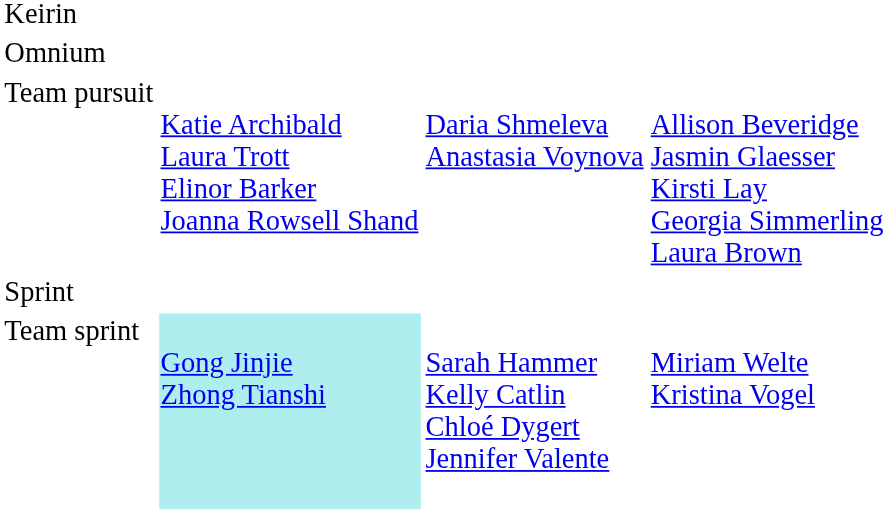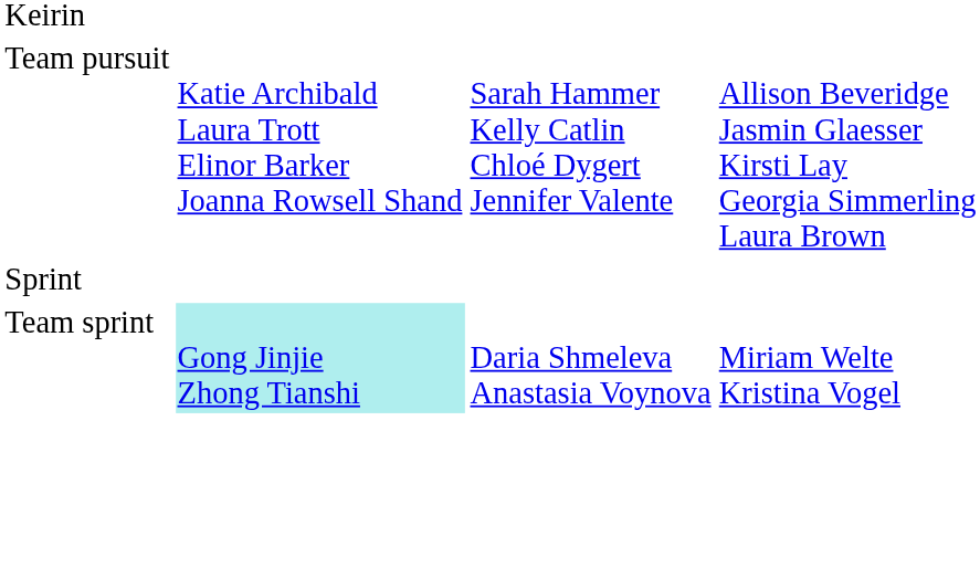- row: Omnium
Team pursuit | column 3: Daria Shmeleva Anastasia Voynova -> Sarah Hammer Kelly Catlin Chloé Dygert Jennifer Valente
Team sprint | column 3: Sarah Hammer Kelly Catlin Chloé Dygert Jennifer Valente -> Daria Shmeleva Anastasia Voynova
